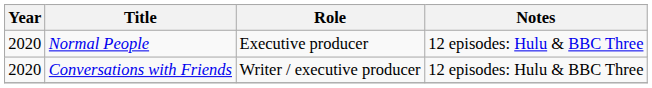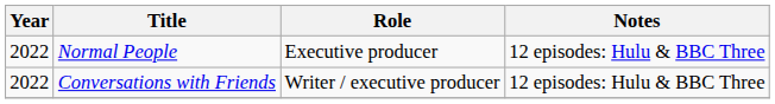Normal People | Year: 2020 -> 2022
Conversations with Friends | Year: 2020 -> 2022
